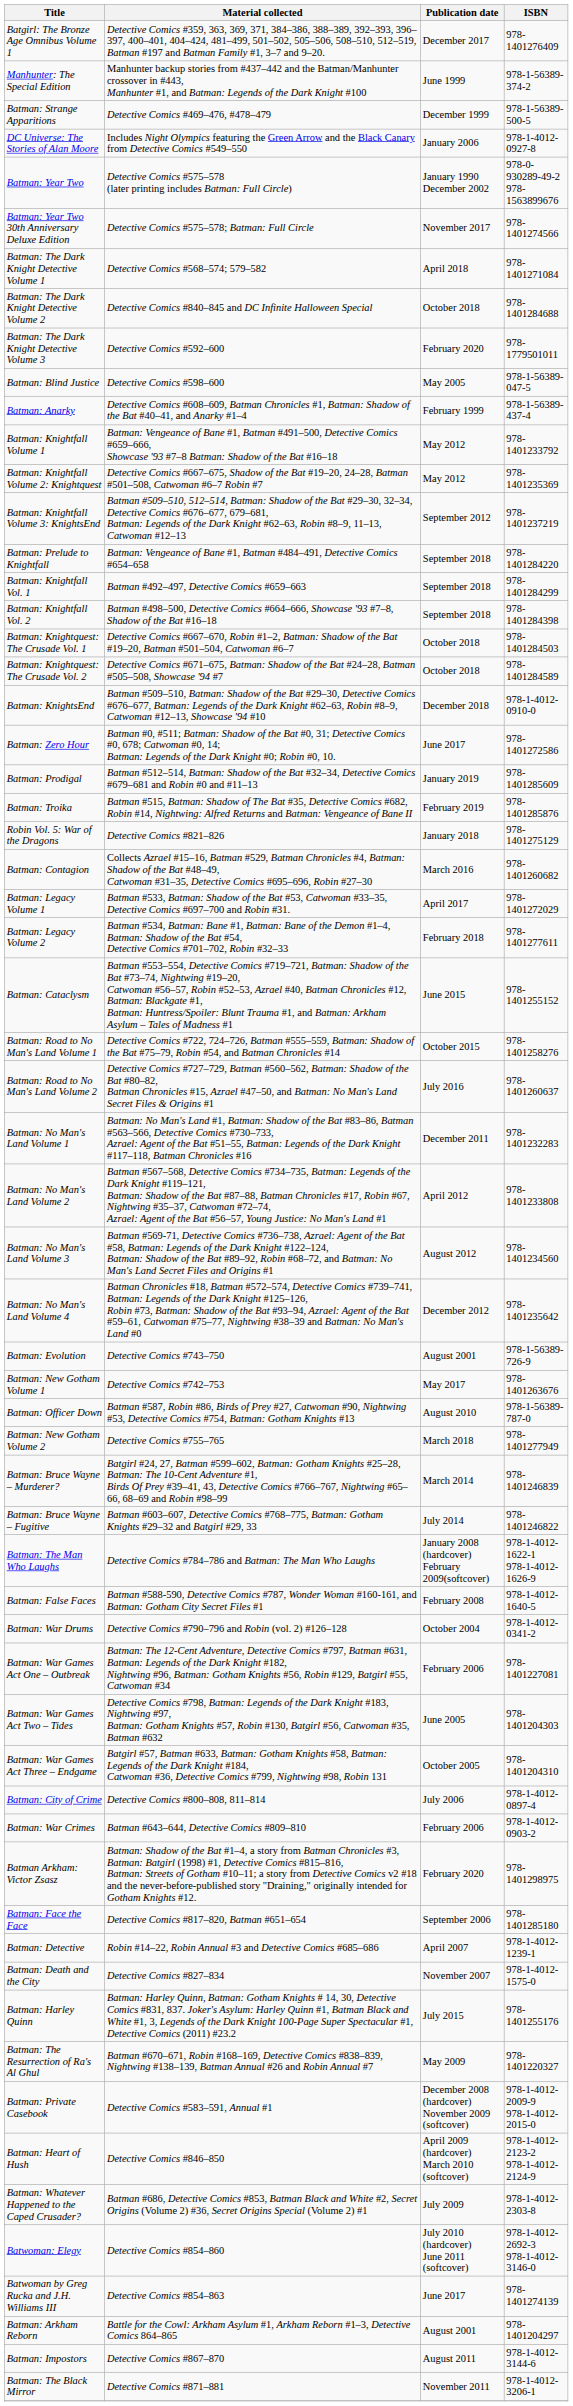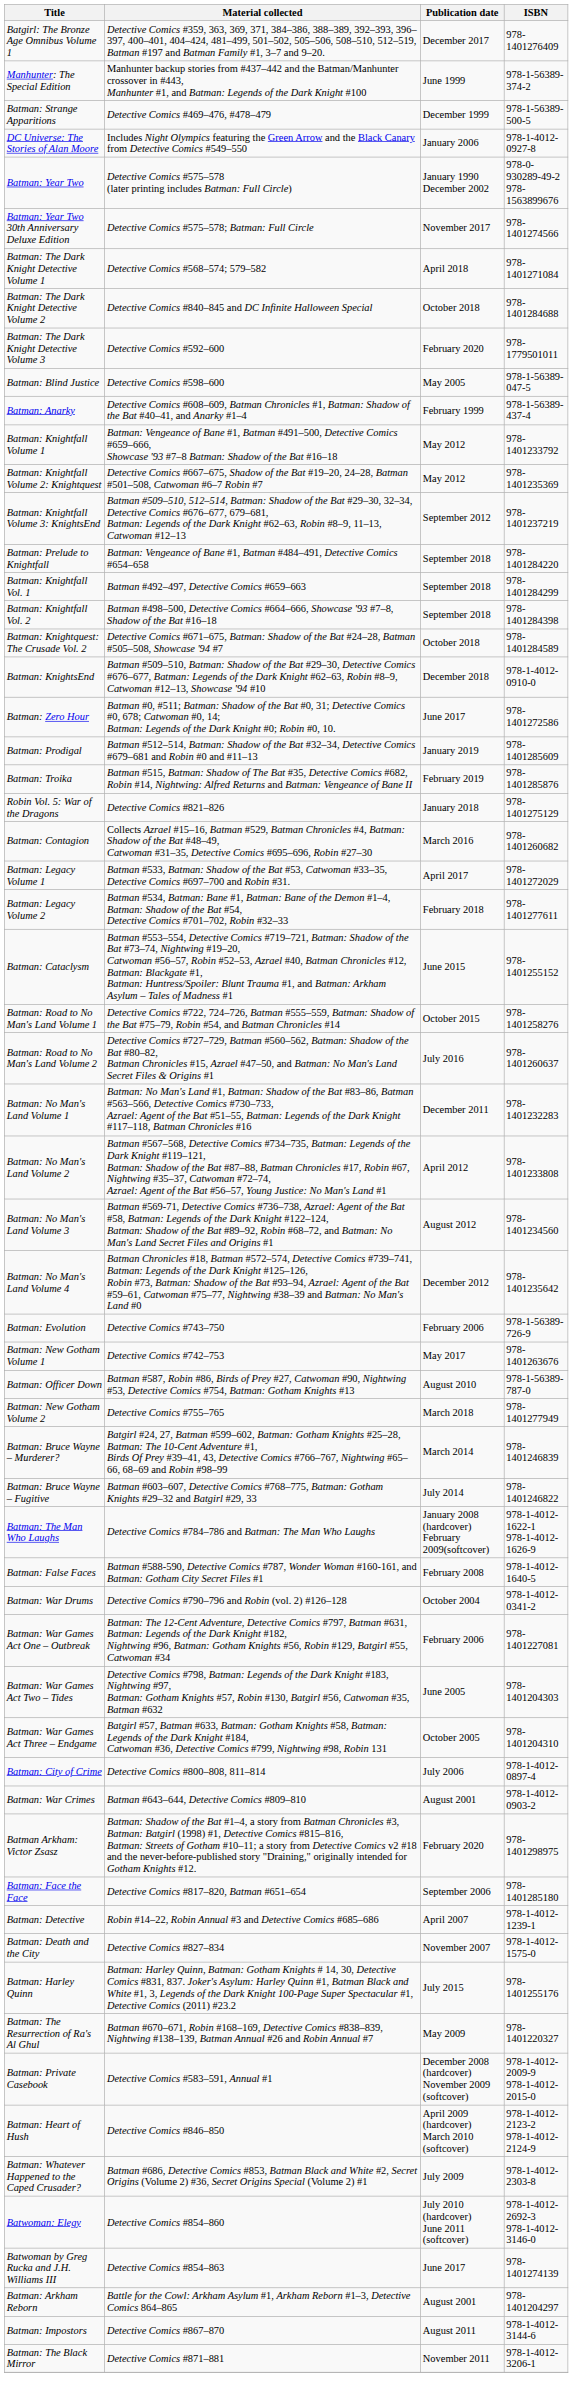- row: Batman: Knightquest: The Crusade Vol. 1 | Detective Comics #667–670, Robin #1–2, Batman: Shadow of the Bat #19–20, Batman #501–504, Catwoman #6–7 | October 2018 | 978-1401284503
Batman: Evolution | Publication date: August 2001 -> February 2006
Batman: War Crimes | Publication date: February 2006 -> August 2001
